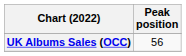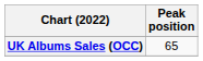UK Albums Sales (OCC) | Peak position: 56 -> 65
